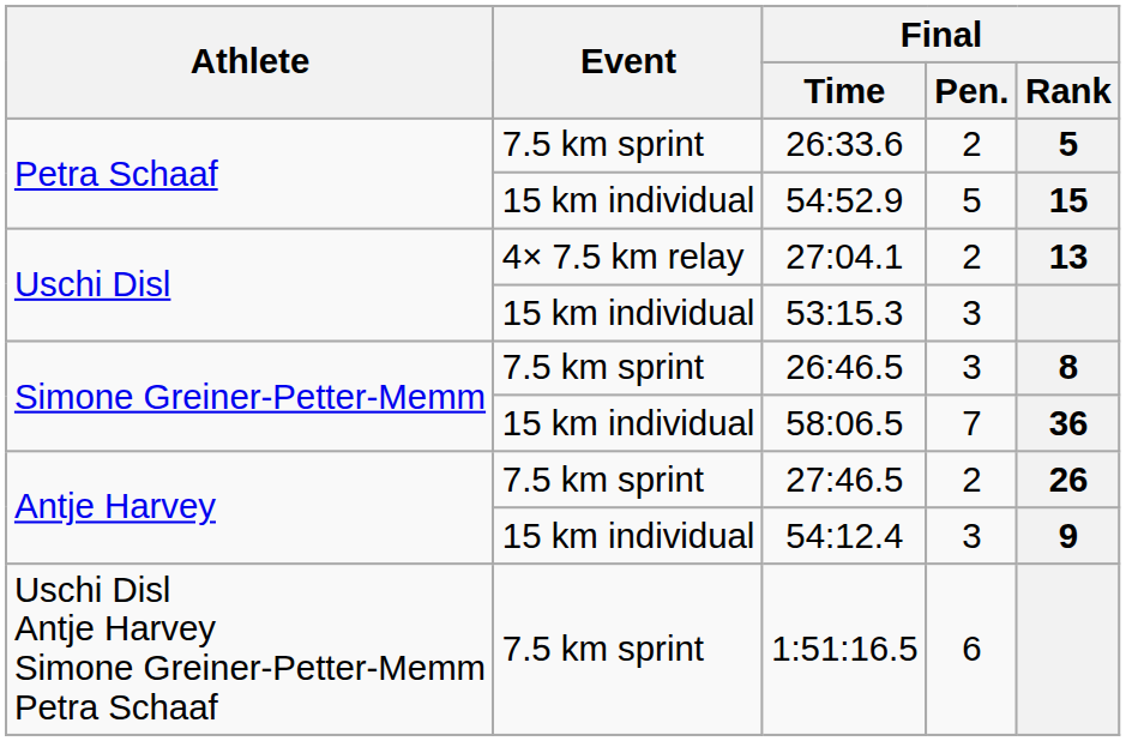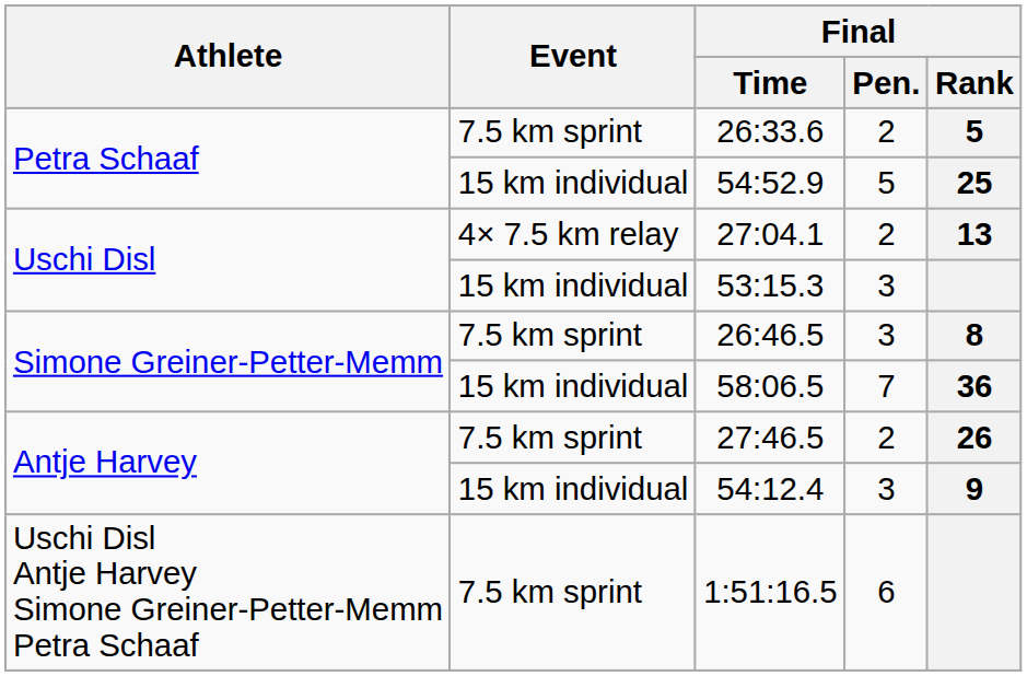54:52.9 | Final / Rank: 15 -> 25
